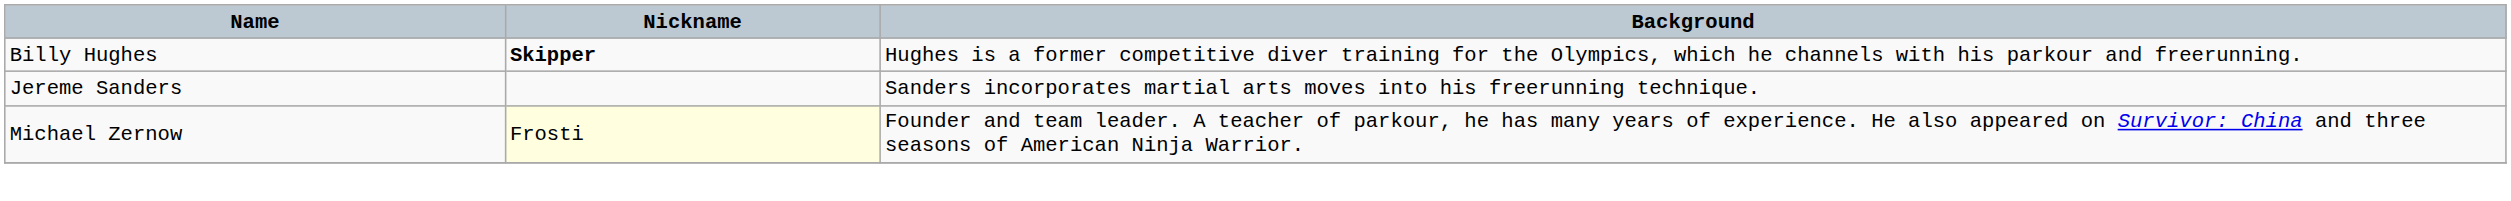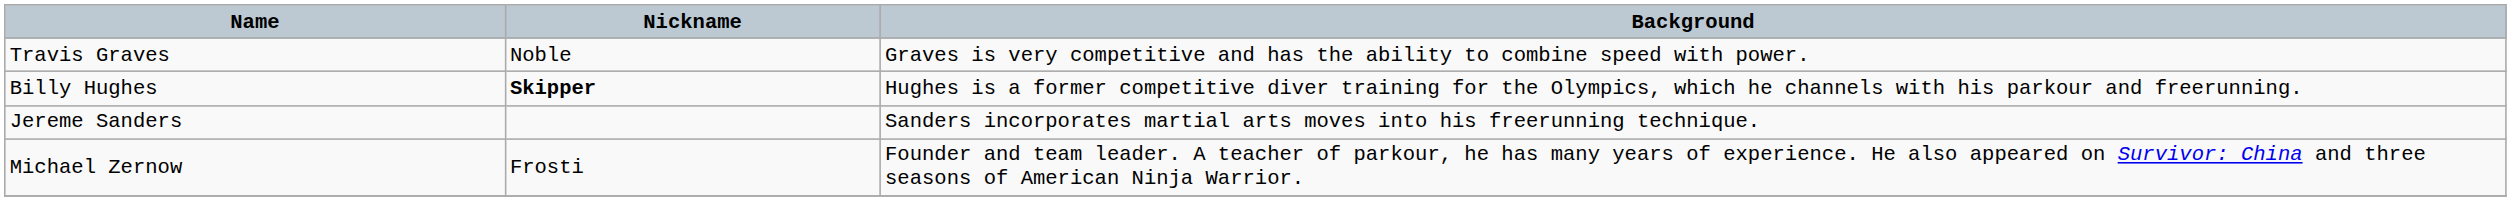+ row: Travis Graves | Noble | Graves is very competitive and has the ability to combine speed with power.
Michael Zernow | Nickname: lightyellow background -> no background
